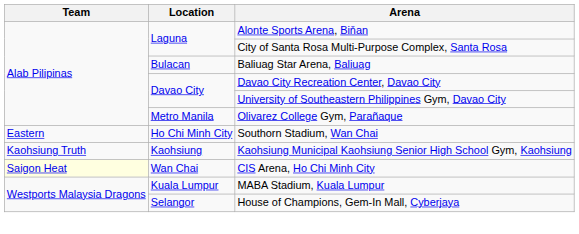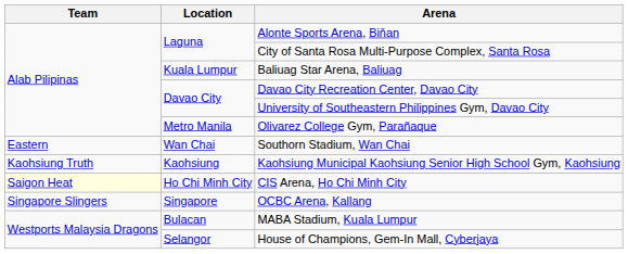Baliuag Star Arena, Baliuag | Location: Bulacan -> Kuala Lumpur
Southorn Stadium, Wan Chai | Location: Ho Chi Minh City -> Wan Chai
CIS Arena, Ho Chi Minh City | Location: Wan Chai -> Ho Chi Minh City
+ row: Singapore Slingers | Singapore | OCBC Arena, Kallang
MABA Stadium, Kuala Lumpur | Location: Kuala Lumpur -> Bulacan
